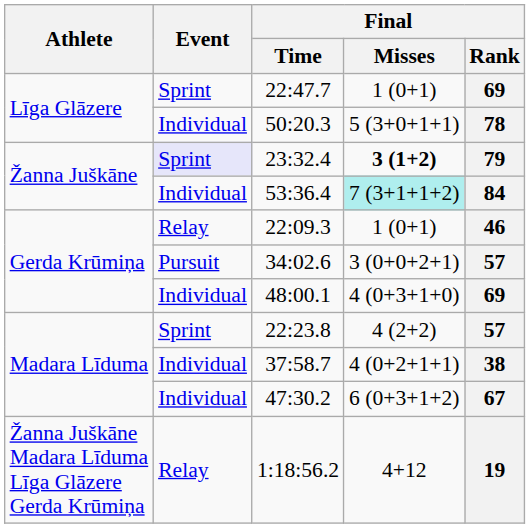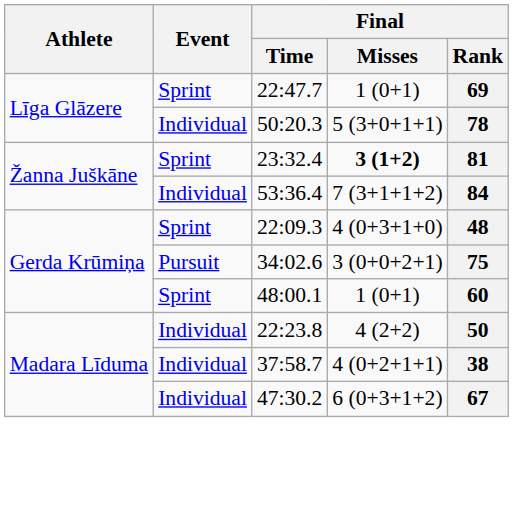23:32.4 | Event: lavender background -> no background
23:32.4 | Final / Rank: 79 -> 81
53:36.4 | Final / Misses: paleturquoise background -> no background
22:09.3 | Event: Relay -> Sprint
22:09.3 | Final / Misses: 1 (0+1) -> 4 (0+3+1+0)
22:09.3 | Final / Rank: 46 -> 48
34:02.6 | Final / Rank: 57 -> 75
48:00.1 | Event: Individual -> Sprint
48:00.1 | Final / Misses: 4 (0+3+1+0) -> 1 (0+1)
48:00.1 | Final / Rank: 69 -> 60
22:23.8 | Event: Sprint -> Individual
22:23.8 | Final / Rank: 57 -> 50
- row: Žanna Juškāne Madara Līduma Līga Glāzere Gerda Krūmiņa | Relay | 1:18:56.2 | 4+12 | 19
